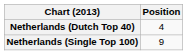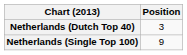Netherlands (Dutch Top 40) | Position: 4 -> 3
